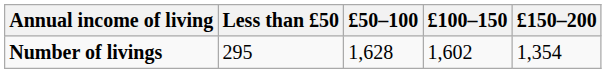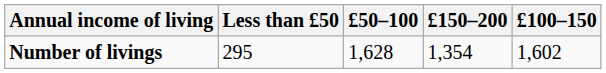columns swapped: £100–150 <-> £150–200
